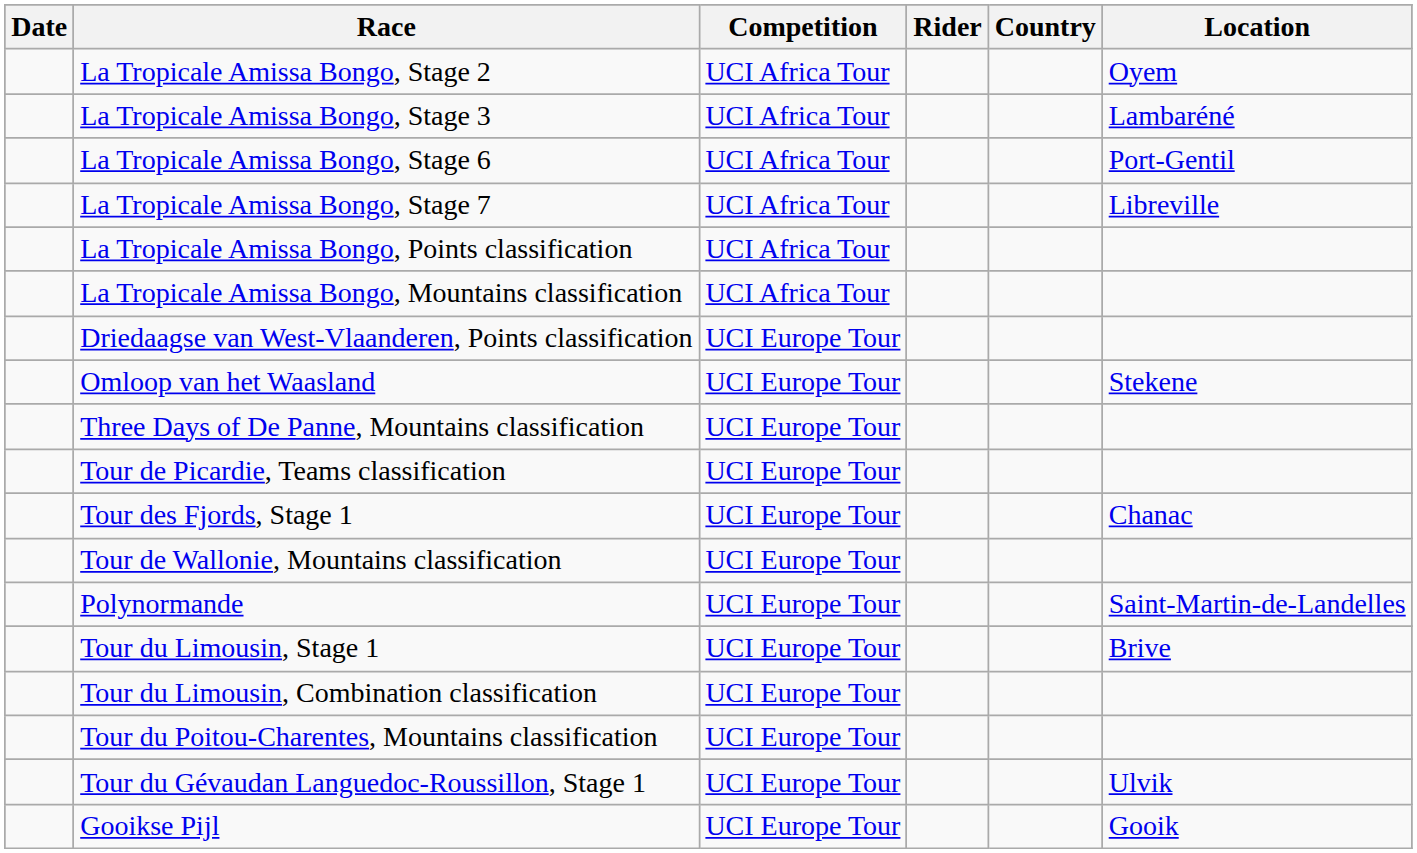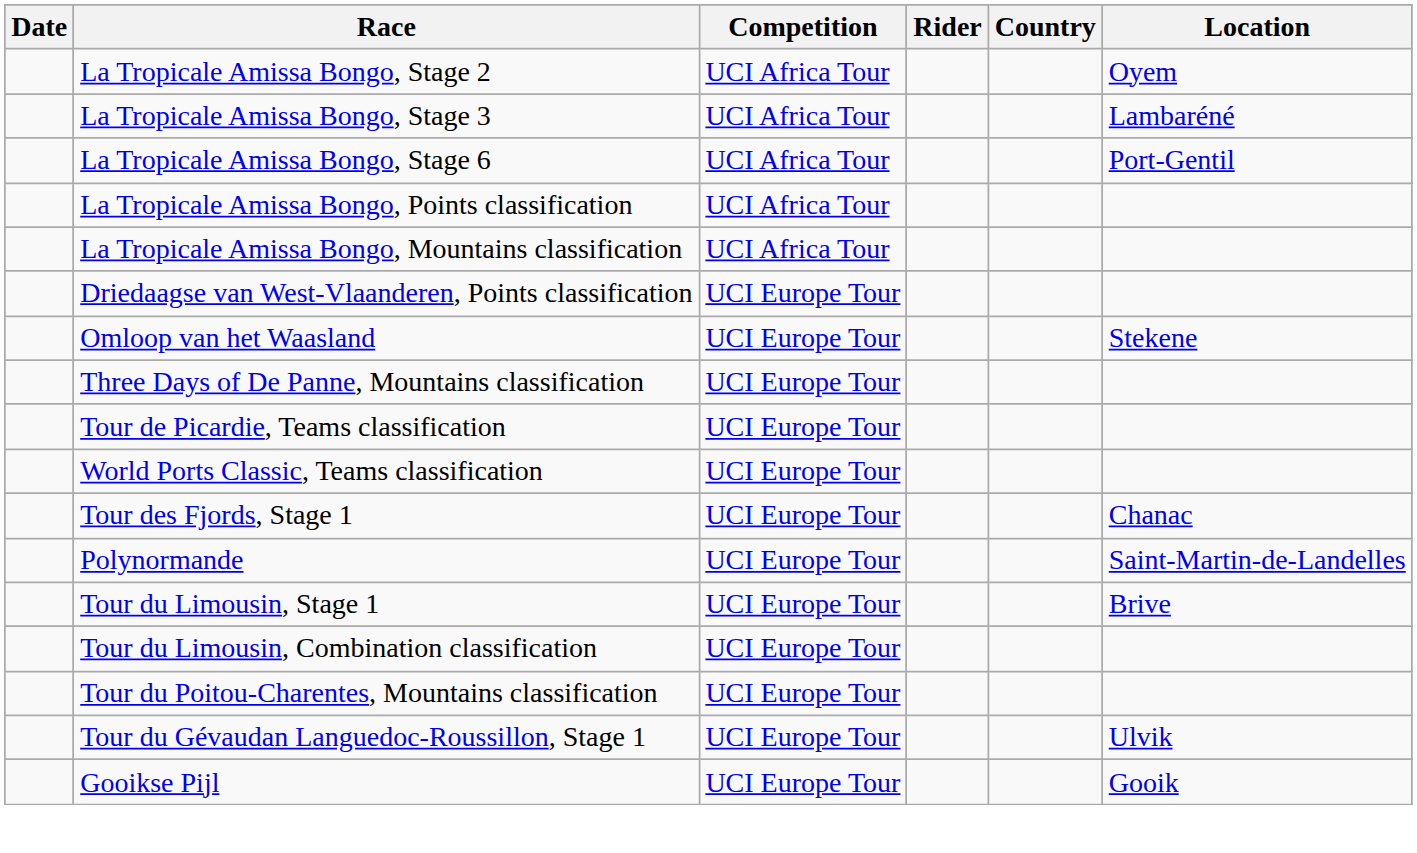- row: La Tropicale Amissa Bongo, Stage 7 | UCI Africa Tour | Libreville
+ row: World Ports Classic, Teams classification | UCI Europe Tour
- row: Tour de Wallonie, Mountains classification | UCI Europe Tour
